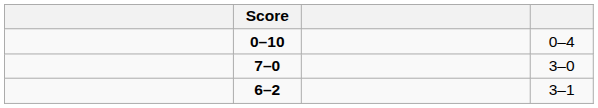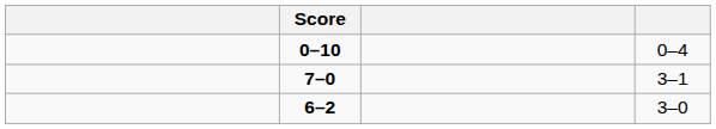7–0 | column 4: 3–0 -> 3–1
6–2 | column 4: 3–1 -> 3–0
